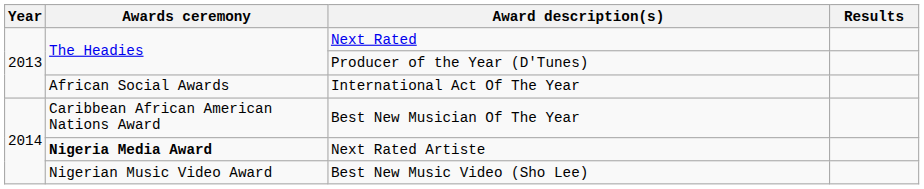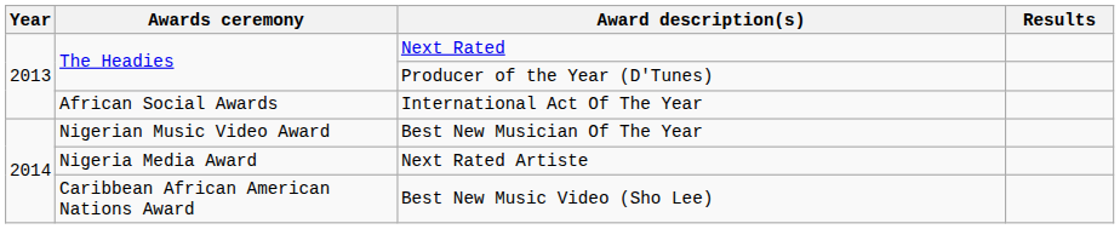Best New Musician Of The Year | Awards ceremony: Caribbean African American Nations Award -> Nigerian Music Video Award
Next Rated Artiste | Awards ceremony: bold -> normal
Best New Music Video (Sho Lee) | Awards ceremony: Nigerian Music Video Award -> Caribbean African American Nations Award
